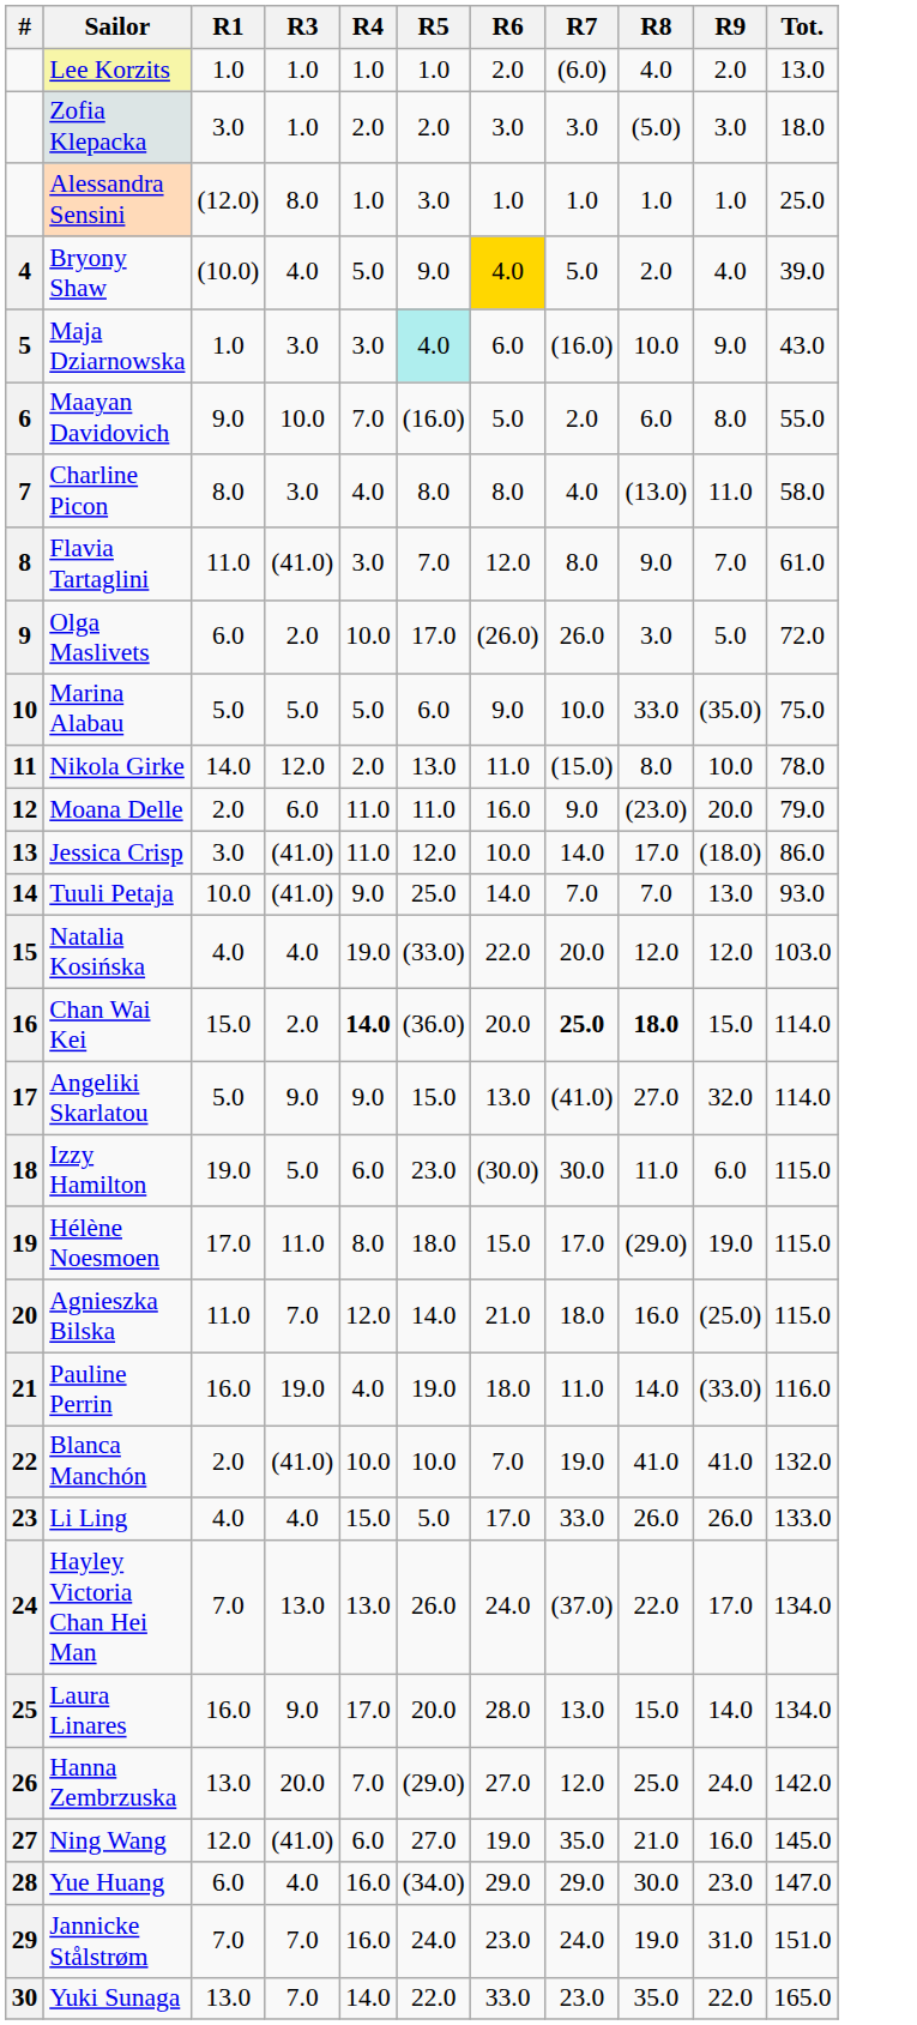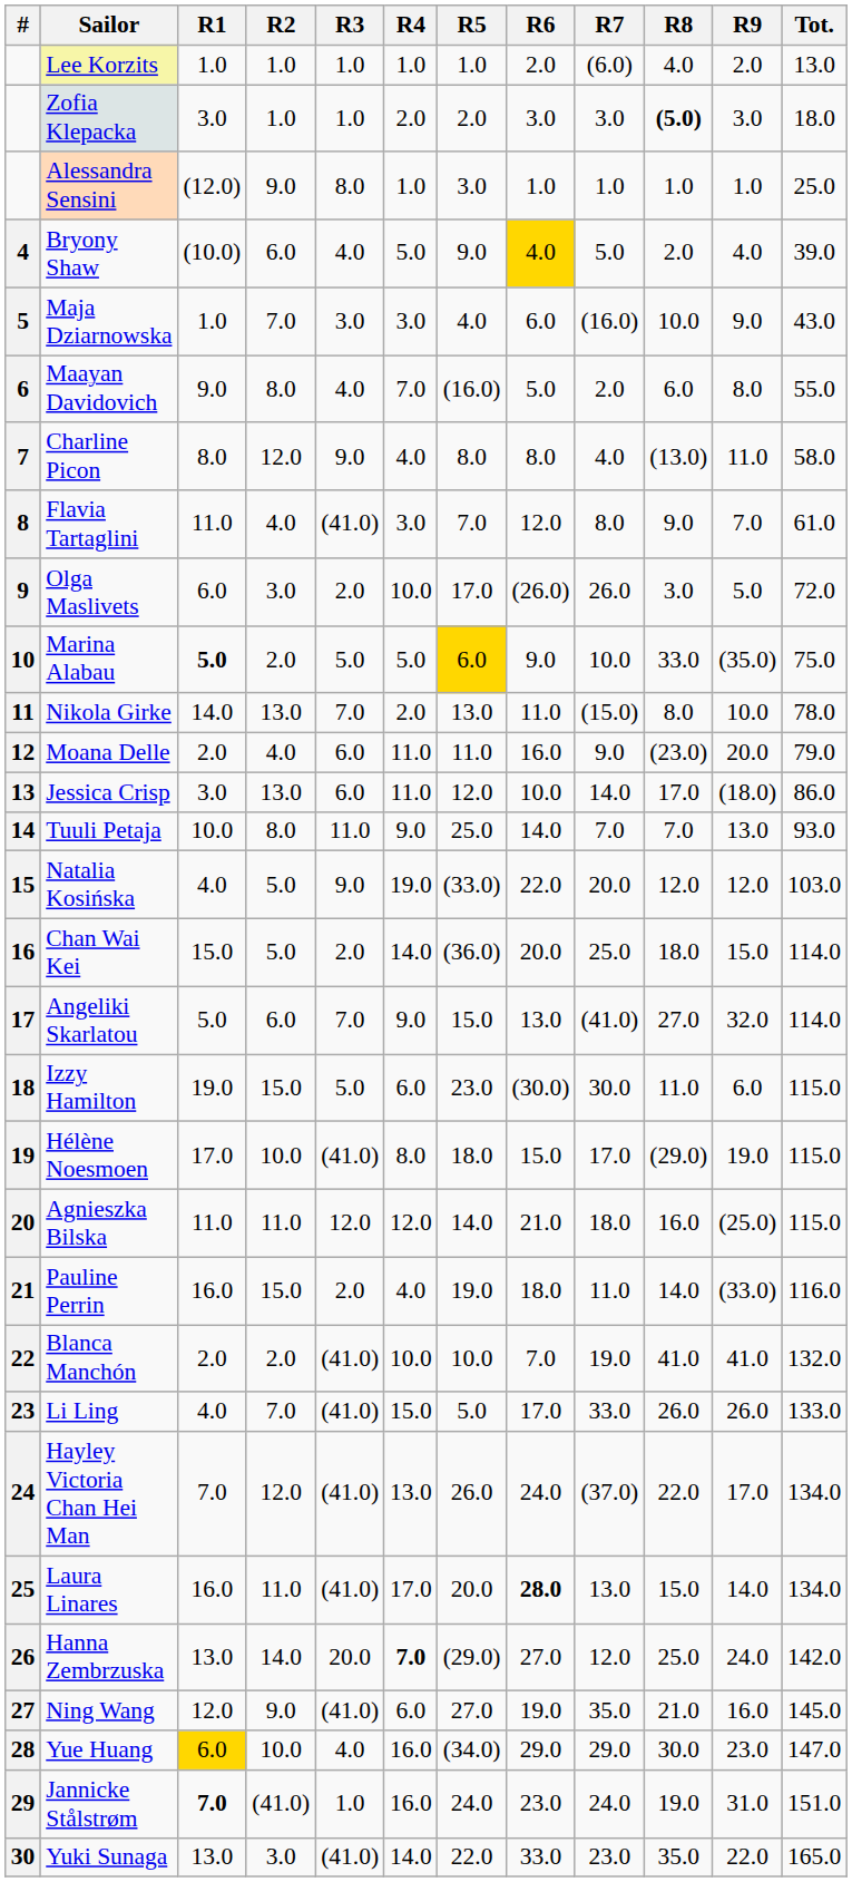+ column: R2 | 1.0 | 1.0 | 9.0 | 6.0 | 7.0 | 8.0 | 12.0 | 4.0 | 3.0 | 2.0 | 13.0 | 4.0 | 13.0 | 8.0 | 5.0 | 5.0 | 6.0 | 15.0 | 10.0 | 11.0 | 15.0 | 2.0 | 7.0 | 12.0 | 11.0 | 14.0 | 9.0 | 10.0 | (41.0) | 3.0
Zofia Klepacka | R8: normal -> bold
Maja Dziarnowska | R5: paleturquoise background -> no background
Maayan Davidovich | R3: 10.0 -> 4.0
Charline Picon | R3: 3.0 -> 9.0
Marina Alabau | R1: normal -> bold
Marina Alabau | R5: no background -> gold background
Nikola Girke | R3: 12.0 -> 7.0
Jessica Crisp | R3: (41.0) -> 6.0
Tuuli Petaja | R3: (41.0) -> 11.0
Natalia Kosińska | R3: 4.0 -> 9.0
Chan Wai Kei | R4: bold -> normal
Chan Wai Kei | R7: bold -> normal
Chan Wai Kei | R8: bold -> normal
Angeliki Skarlatou | R3: 9.0 -> 7.0
Hélène Noesmoen | R3: 11.0 -> (41.0)
Agnieszka Bilska | R3: 7.0 -> 12.0
Pauline Perrin | R3: 19.0 -> 2.0
Li Ling | R3: 4.0 -> (41.0)
Hayley Victoria Chan Hei Man | R3: 13.0 -> (41.0)
Laura Linares | R3: 9.0 -> (41.0)
Laura Linares | R6: normal -> bold
Hanna Zembrzuska | R4: normal -> bold
Yue Huang | R1: no background -> gold background
Jannicke Stålstrøm | R1: normal -> bold
Jannicke Stålstrøm | R3: 7.0 -> 1.0
Yuki Sunaga | R3: 7.0 -> (41.0)
